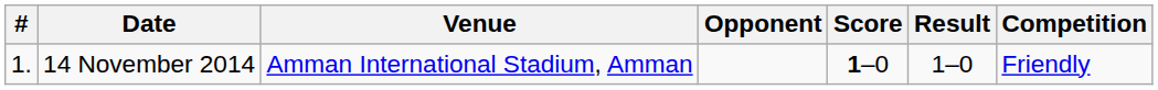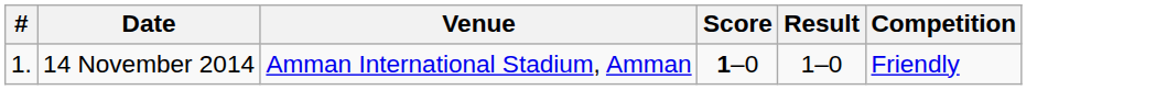- column: Opponent
